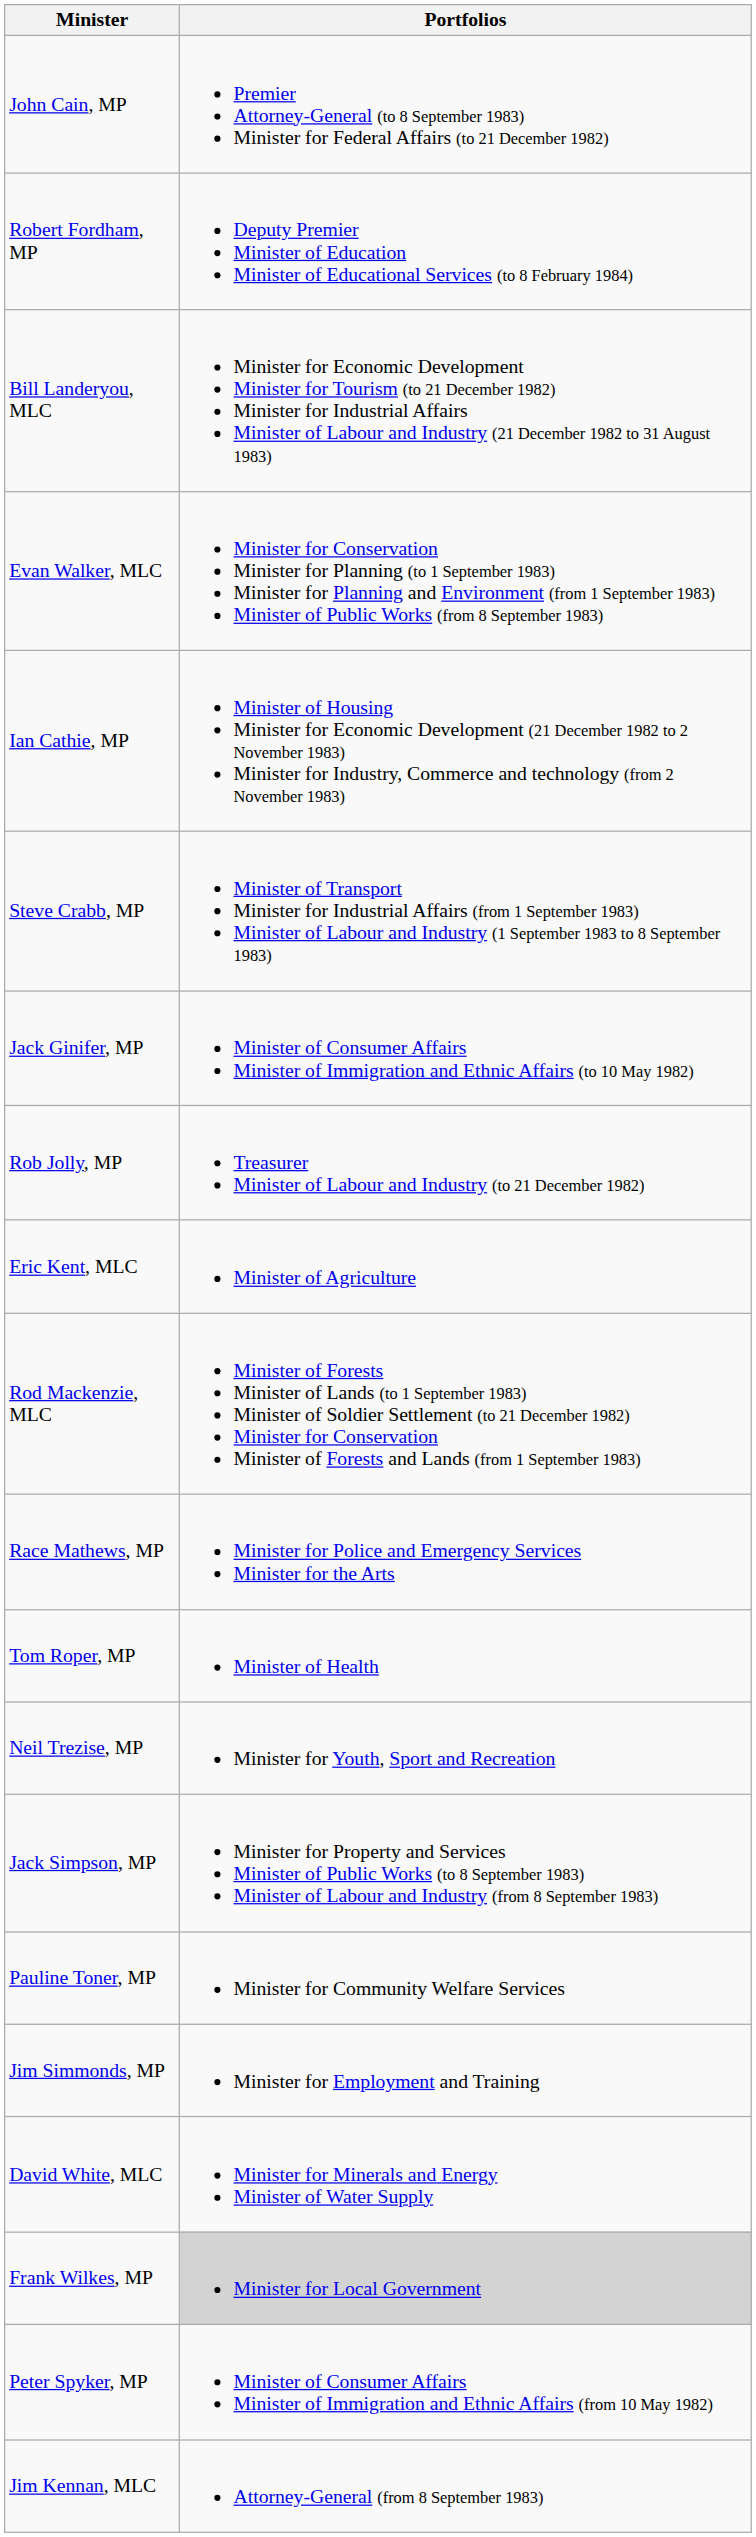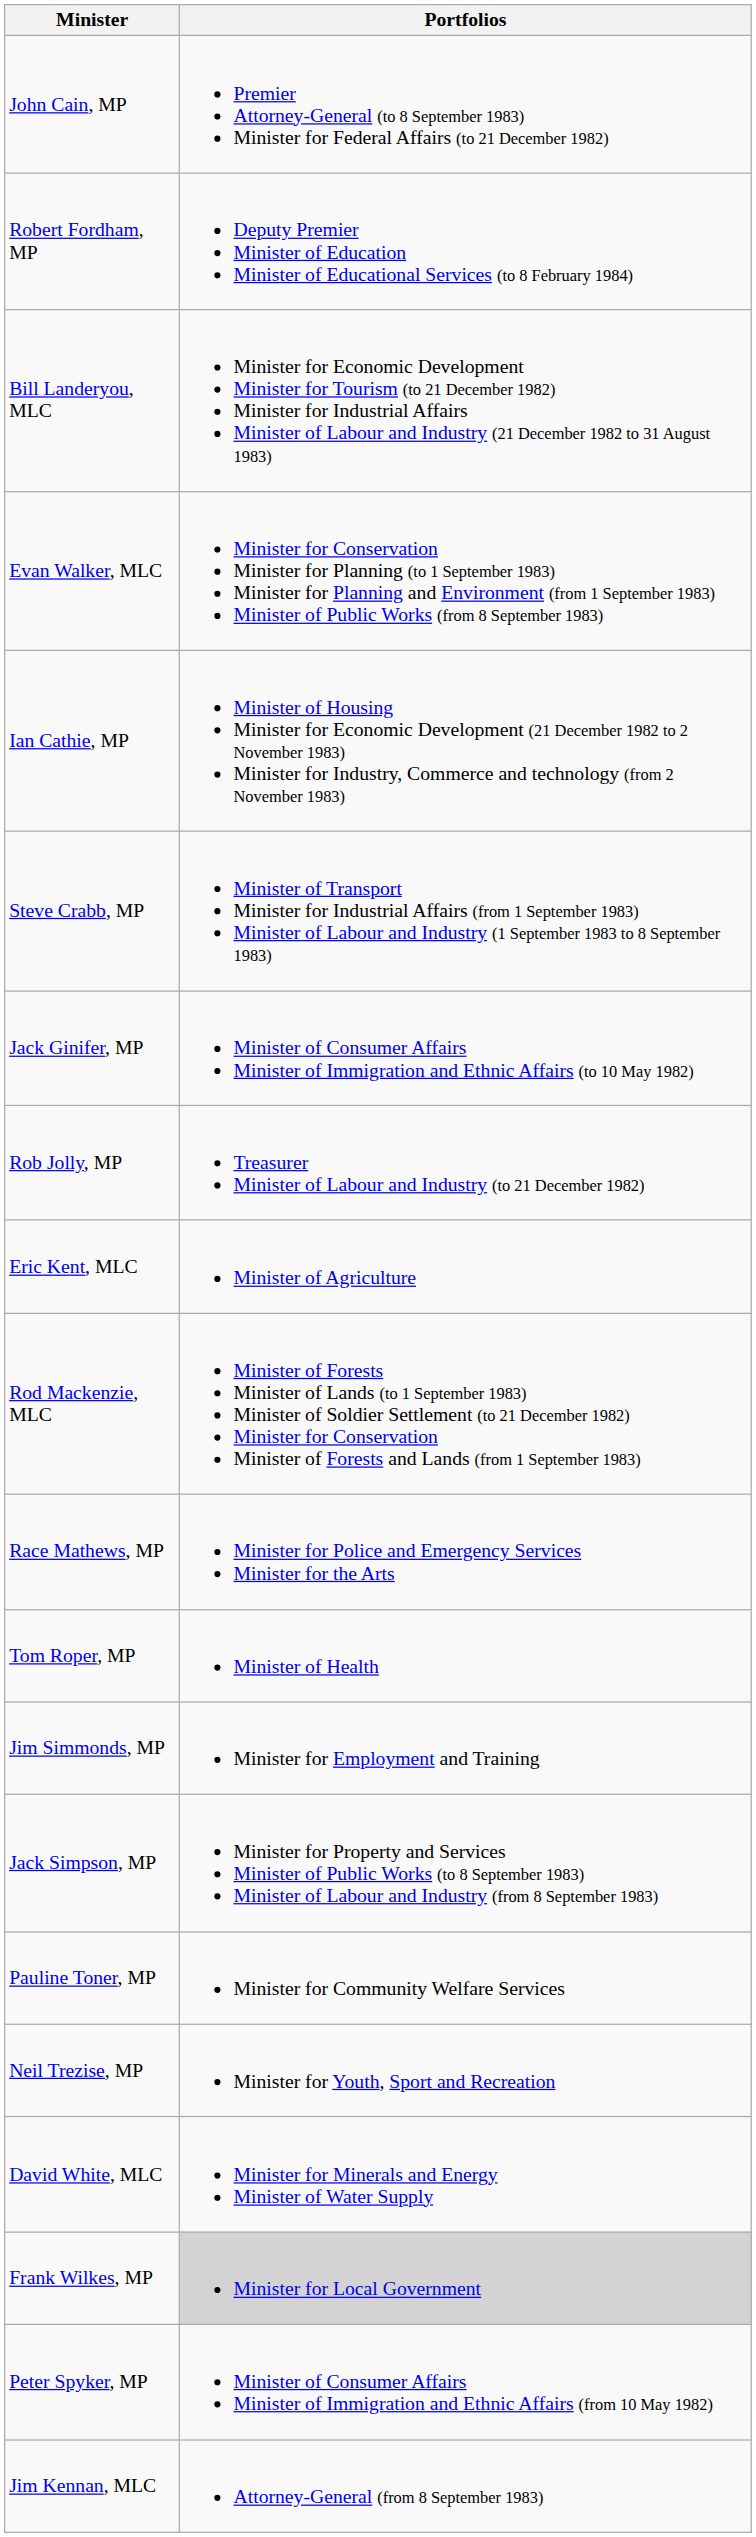rows swapped: Jim Simmonds, MP <-> Neil Trezise, MP
